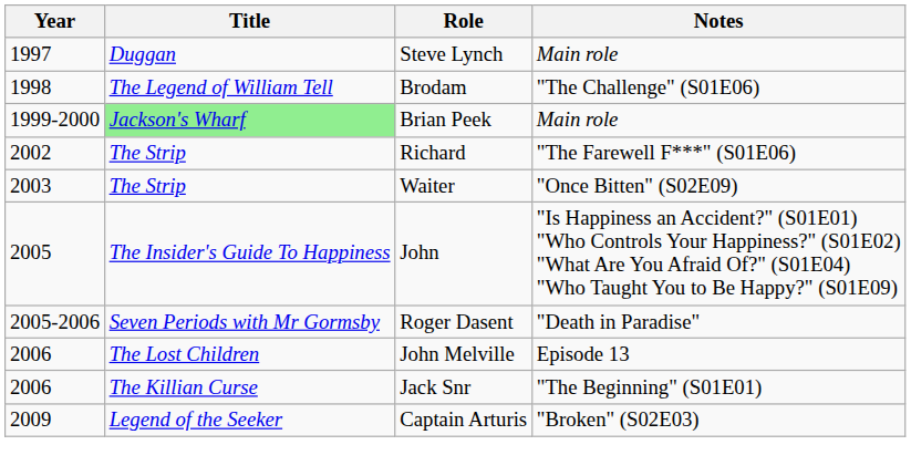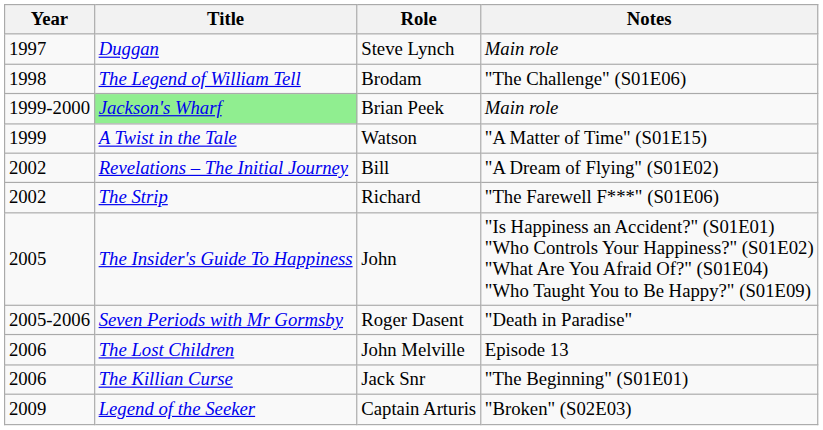+ row: 1999 | A Twist in the Tale | Watson | "A Matter of Time" (S01E15)
+ row: 2002 | Revelations – The Initial Journey | Bill | "A Dream of Flying" (S01E02)
- row: 2003 | The Strip | Waiter | "Once Bitten" (S02E09)
